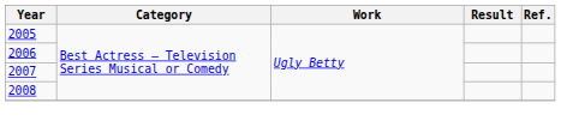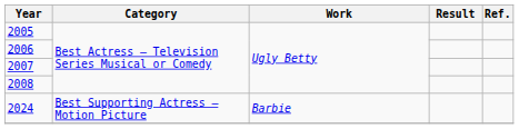+ row: 2024 | Best Supporting Actress – Motion Picture | Barbie
